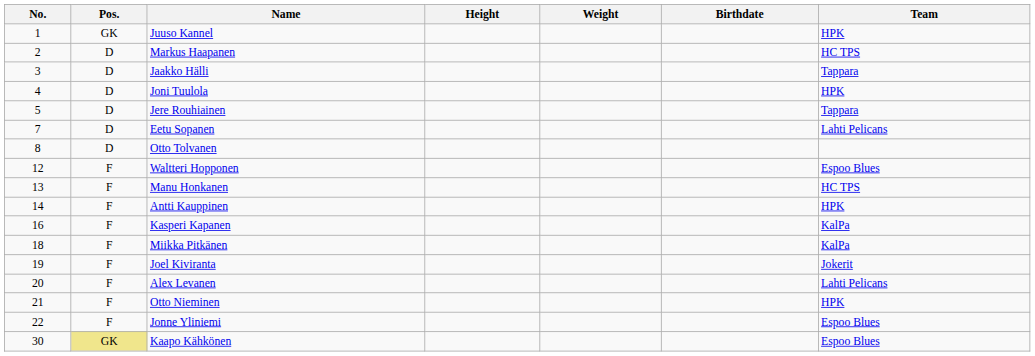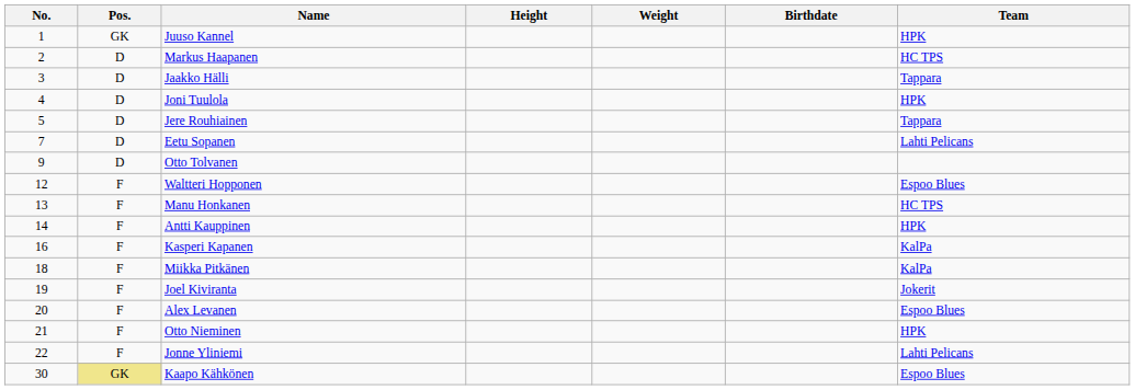Otto Tolvanen | No.: 8 -> 9
Alex Levanen | Team: Lahti Pelicans -> Espoo Blues
Jonne Yliniemi | Team: Espoo Blues -> Lahti Pelicans
